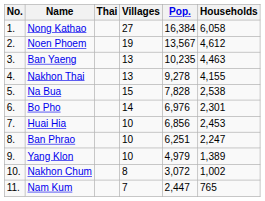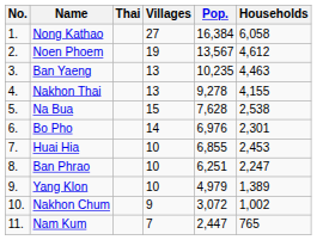Na Bua | Pop.: 7,828 -> 7,628
Huai Hia | Pop.: 6,856 -> 6,855
Nakhon Chum | Villages: 8 -> 9
